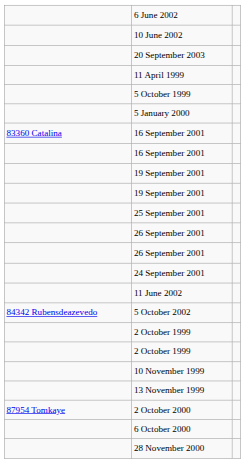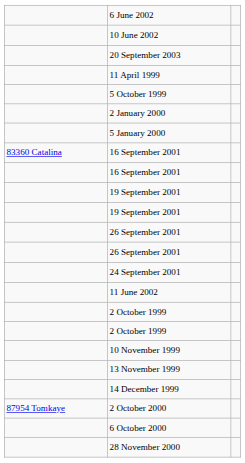+ row: 2 January 2000
- row: 25 September 2001
- row: 84342 Rubensdeazevedo | 5 October 2002
+ row: 14 December 1999
